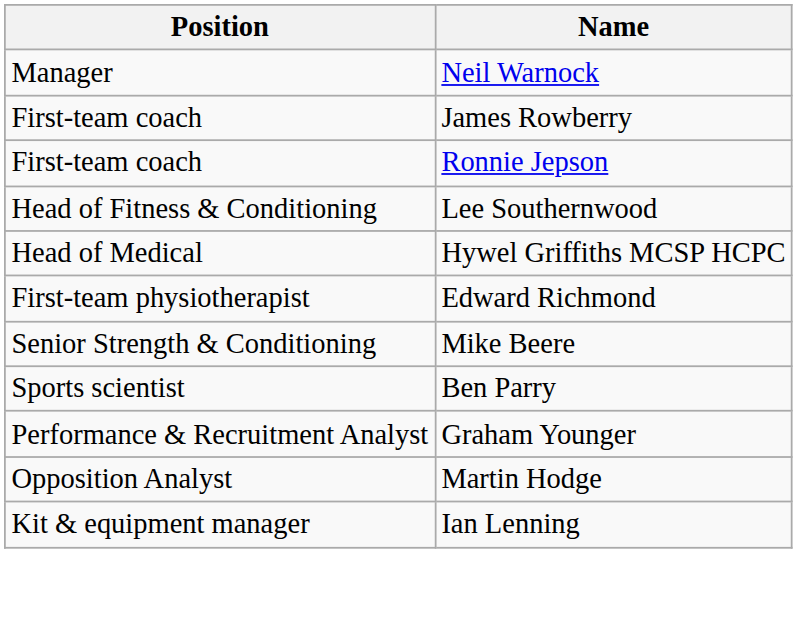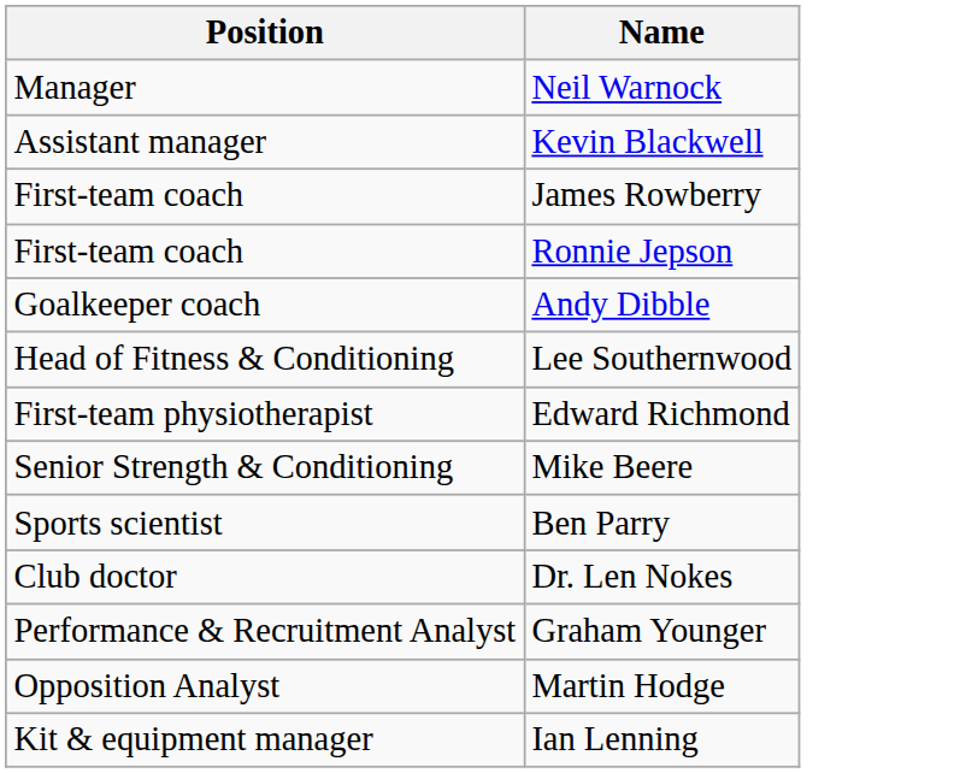+ row: Assistant manager | Kevin Blackwell
+ row: Goalkeeper coach | Andy Dibble
- row: Head of Medical | Hywel Griffiths MCSP HCPC
+ row: Club doctor | Dr. Len Nokes
